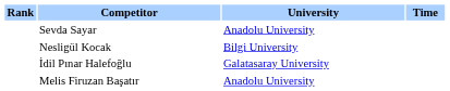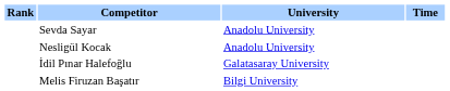Nesligül Kocak | University: Bilgi University -> Anadolu University
Melis Firuzan Başatır | University: Anadolu University -> Bilgi University
